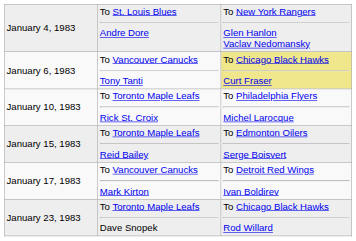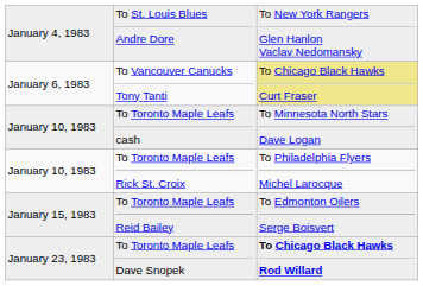+ row: January 10, 1983 | To Toronto Maple Leafs cash | To Minnesota North Stars Dave Logan
- row: January 17, 1983 | To Vancouver Canucks Mark Kirton | To Detroit Red Wings Ivan Boldirev
To Toronto Maple Leafs Dave Snopek | column 3: normal -> bold
